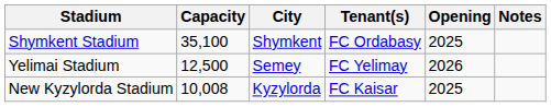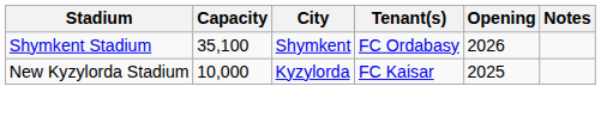Shymkent Stadium | Opening: 2025 -> 2026
- row: Yelimai Stadium | 12,500 | Semey | FC Yelimay | 2026
New Kyzylorda Stadium | Capacity: 10,008 -> 10,000
